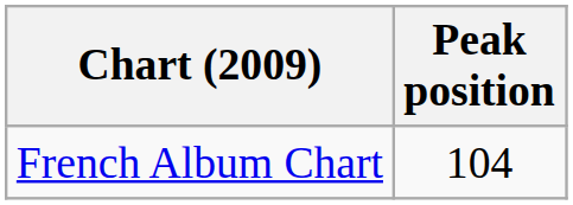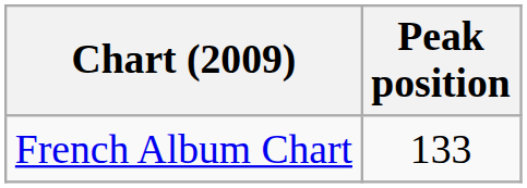French Album Chart | Peak position: 104 -> 133
